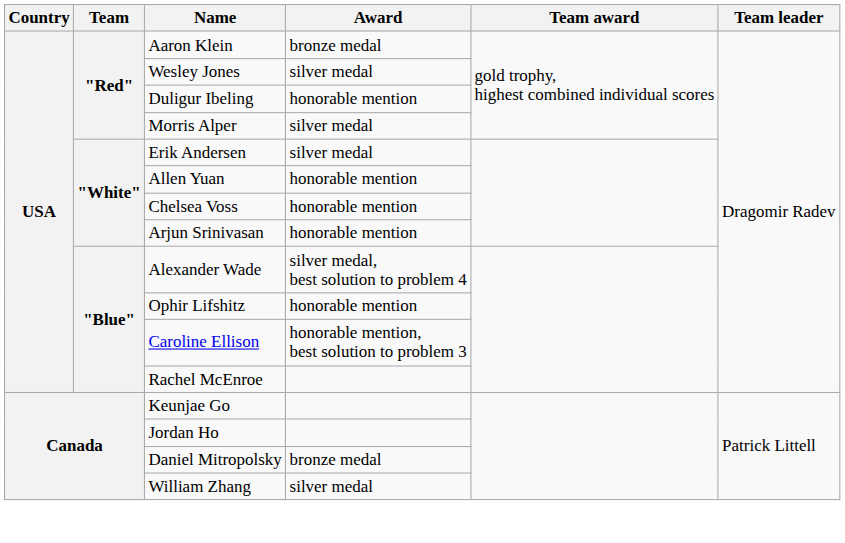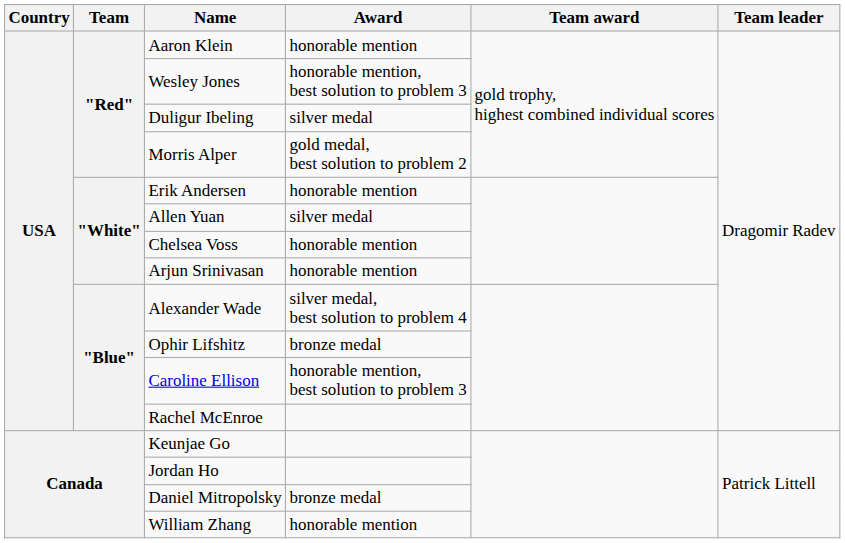Aaron Klein | Award: bronze medal -> honorable mention
Wesley Jones | Award: silver medal -> honorable mention, best solution to problem 3
Duligur Ibeling | Award: honorable mention -> silver medal
Morris Alper | Award: silver medal -> gold medal, best solution to problem 2
Erik Andersen | Award: silver medal -> honorable mention
Allen Yuan | Award: honorable mention -> silver medal
Ophir Lifshitz | Award: honorable mention -> bronze medal
William Zhang | Award: silver medal -> honorable mention
